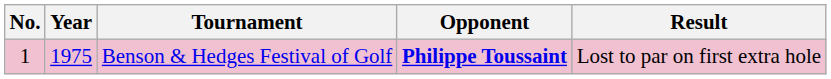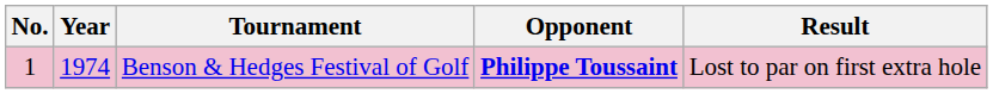Benson & Hedges Festival of Golf | Year: 1975 -> 1974
